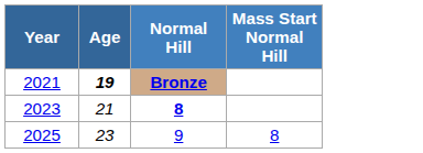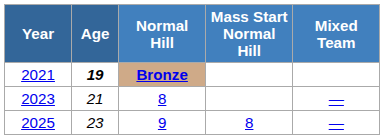+ column: Mixed Team | — | —
2023 | Normal Hill: bold -> normal
